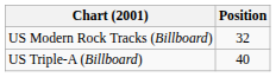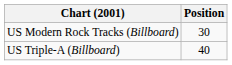US Modern Rock Tracks (Billboard) | Position: 32 -> 30
